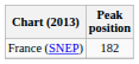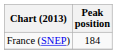France (SNEP) | Peak position: 182 -> 184
